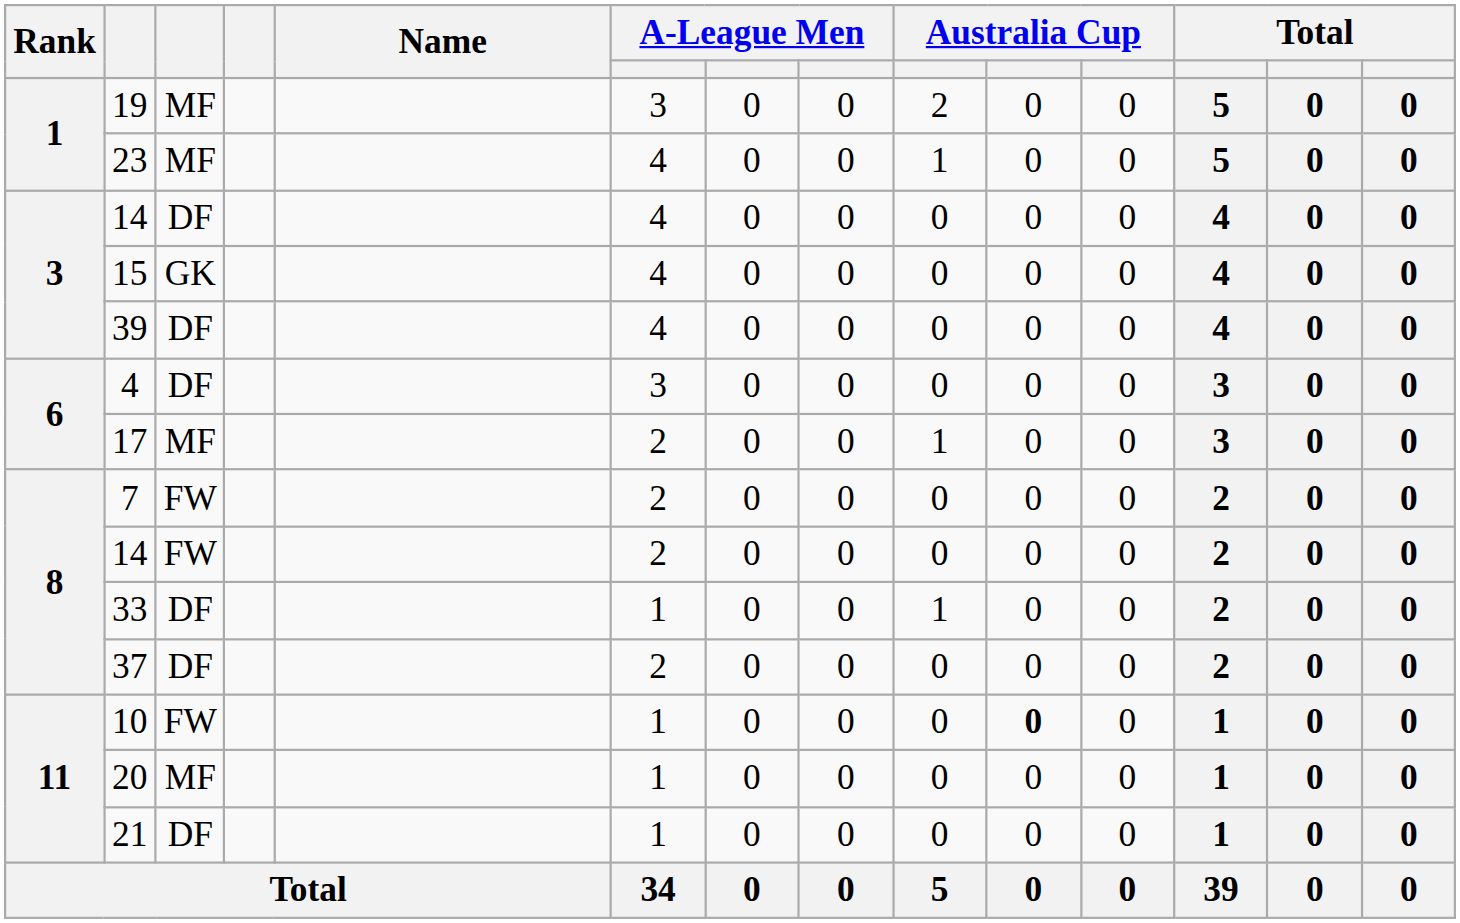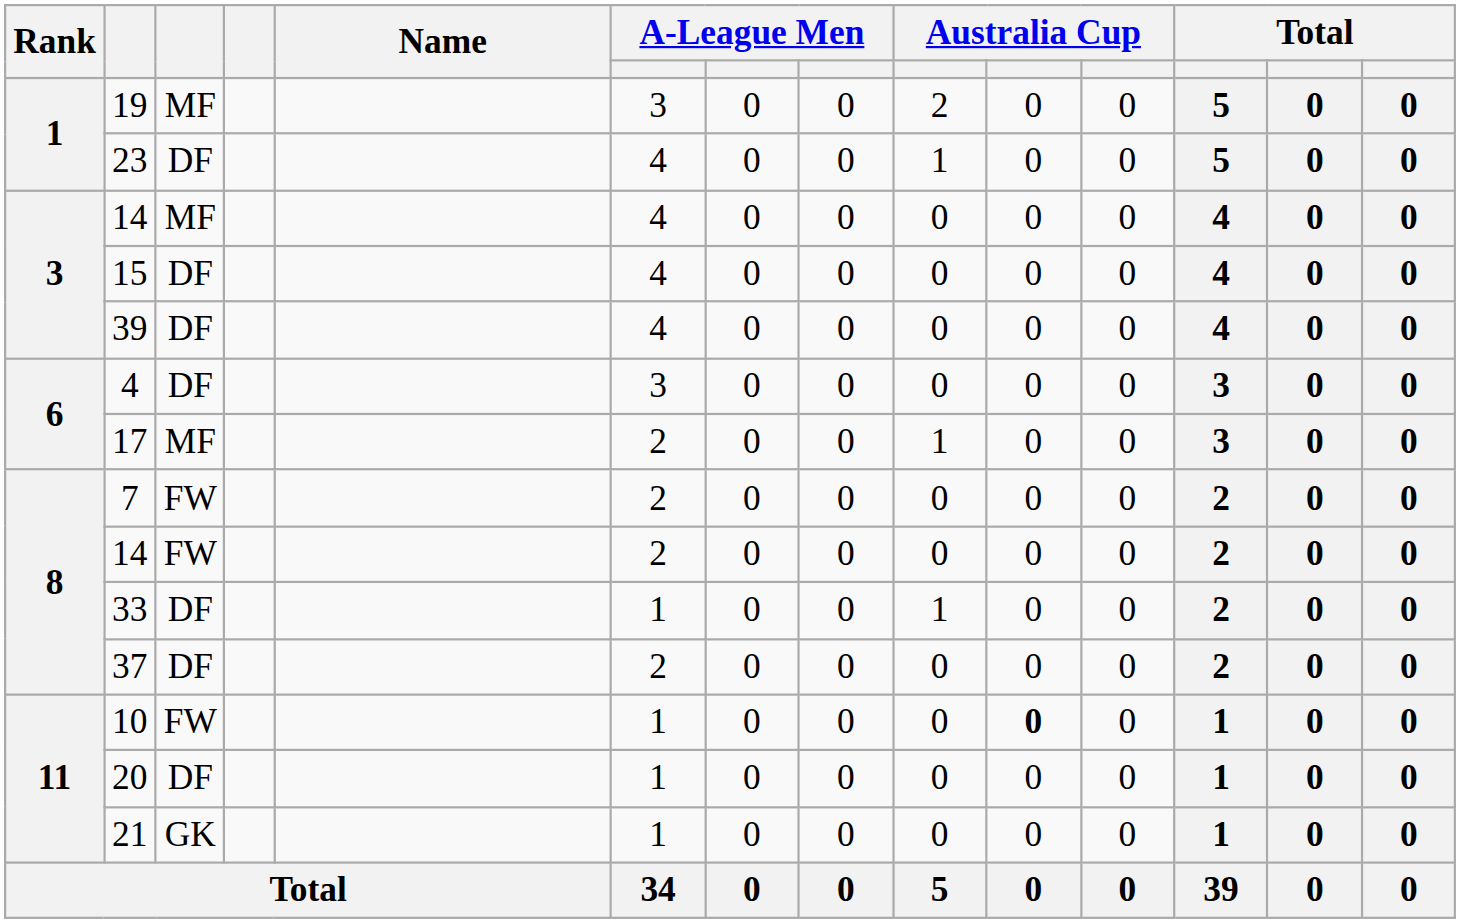23 | column 3: MF -> DF
3 / 14 | column 3: DF -> MF
15 | column 3: GK -> DF
20 | column 3: MF -> DF
21 | column 3: DF -> GK
